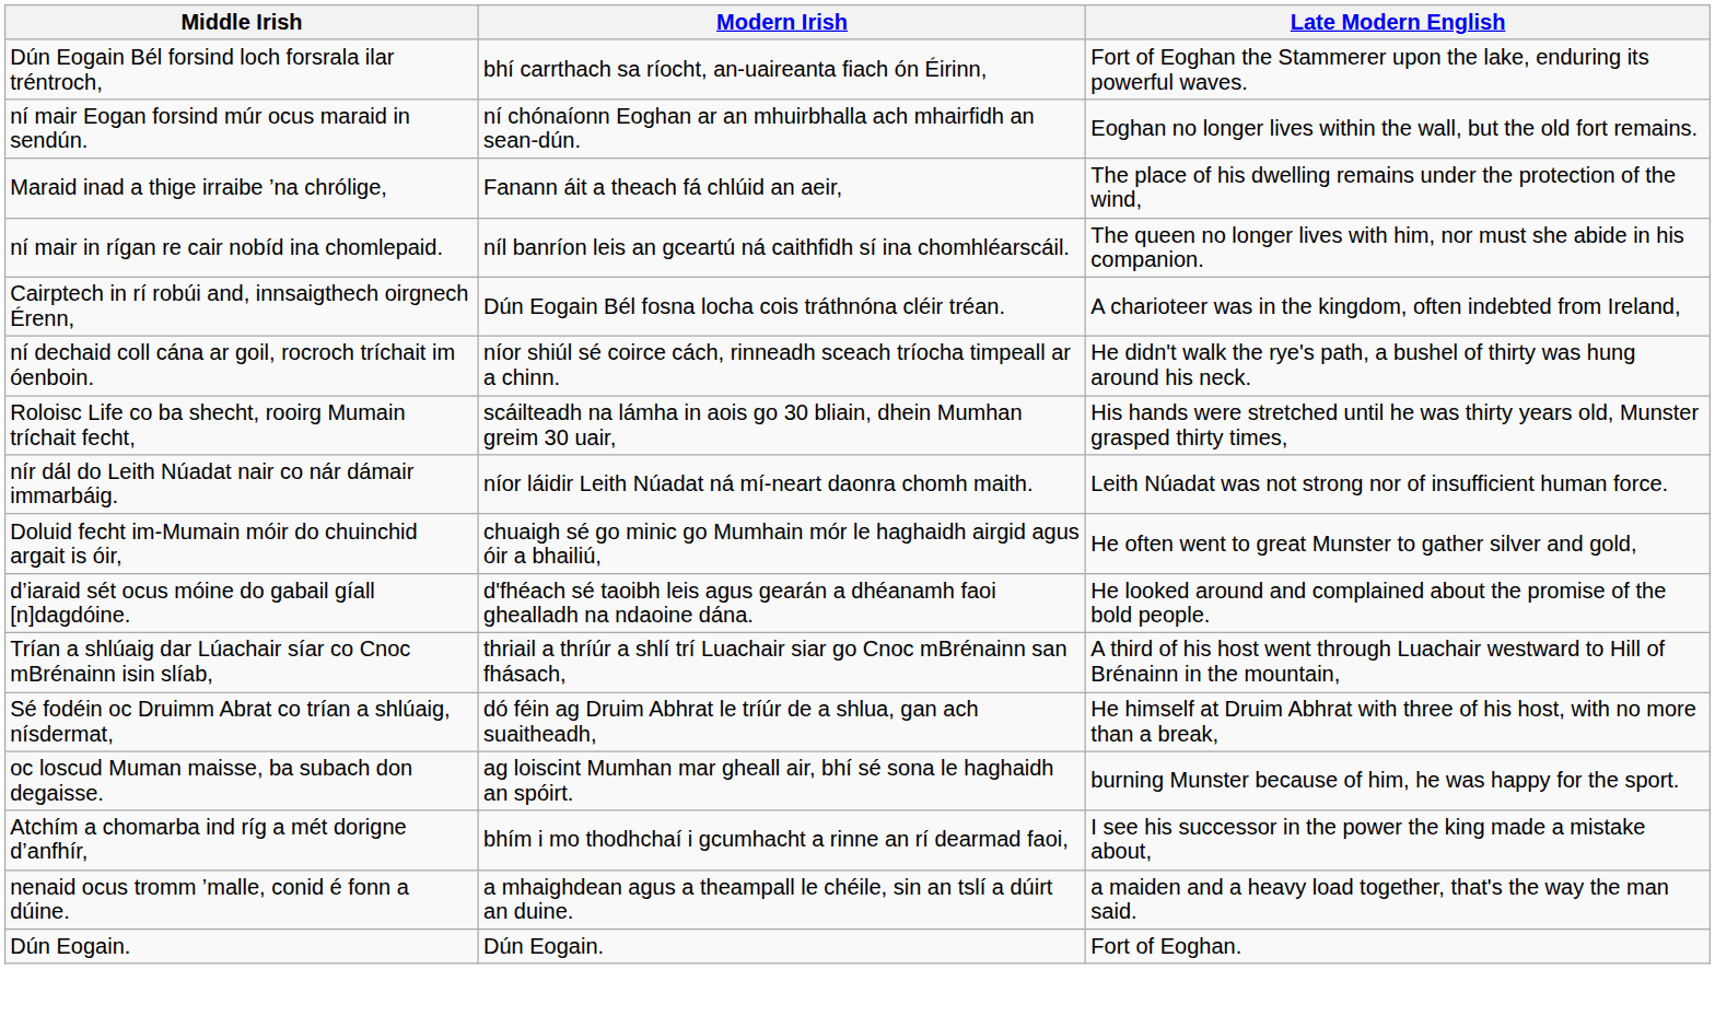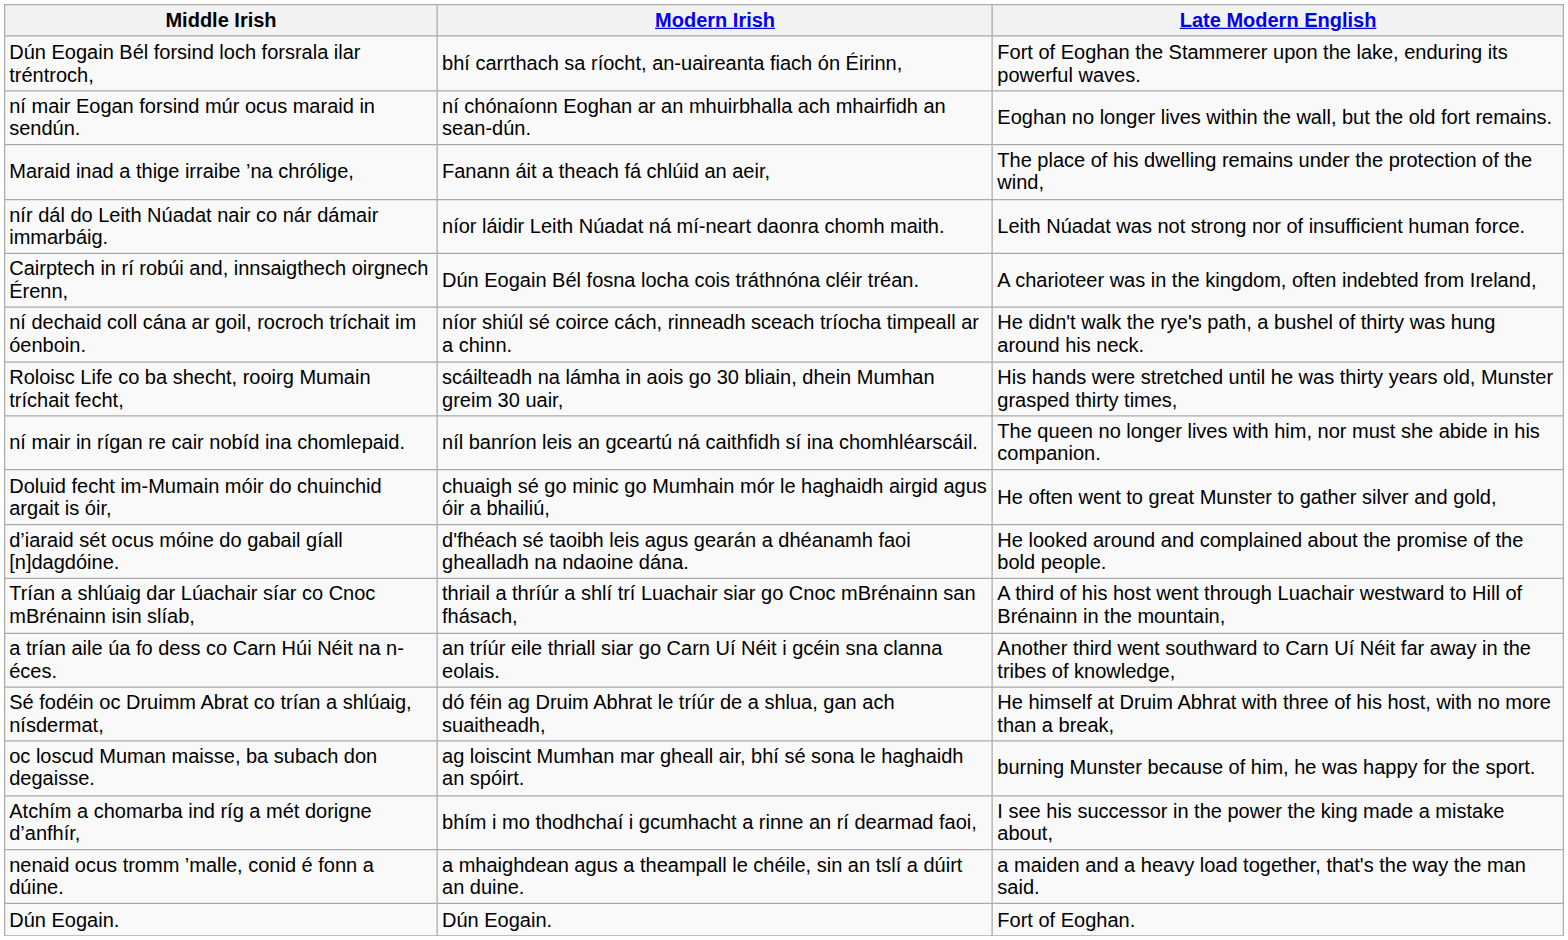rows swapped: ní mair in rígan re cair nobíd ina chomlepaid. <-> nír dál do Leith Núadat nair co nár dámair immarbáig.
+ row: a trían aile úa fo dess co Carn Húi Néit na n-éces. | an tríúr eile thriall siar go Carn Uí Néit i gcéin sna clanna eolais. | Another third went southward to Carn Uí Néit far away in the tribes of knowledge,
